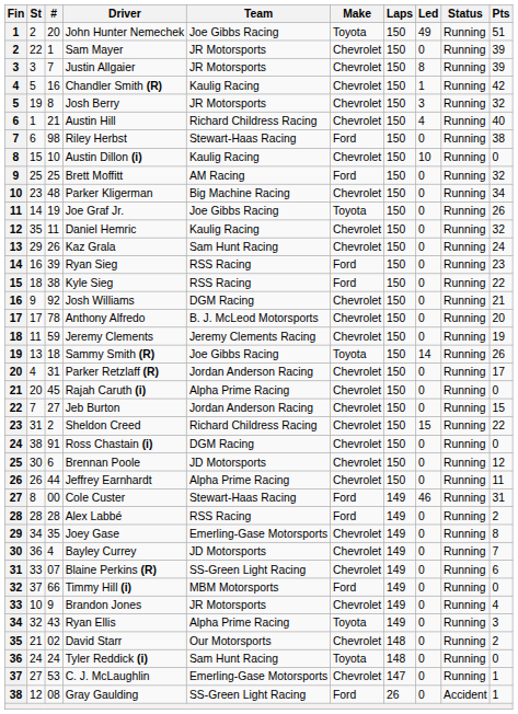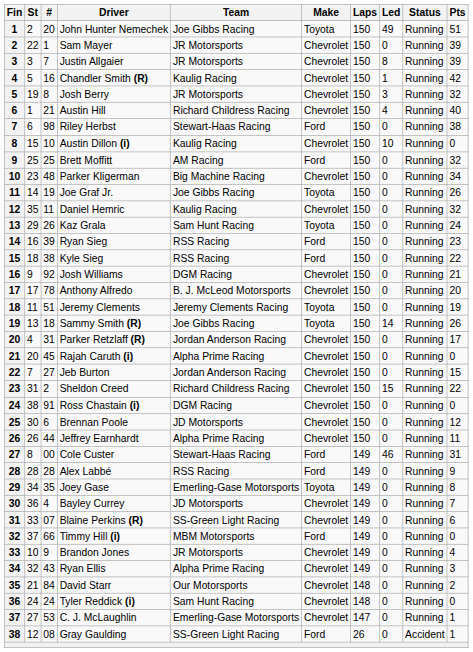Kaz Grala | Make: Chevrolet -> Toyota
Jeremy Clements | #: 59 -> 51
Jeremy Clements | Make: Chevrolet -> Toyota
Alex Labbé | Pts: 2 -> 9
Joey Gase | Make: Chevrolet -> Toyota
Ryan Ellis | Make: Toyota -> Chevrolet
David Starr | #: 02 -> 84
Tyler Reddick (i) | Make: Toyota -> Chevrolet
